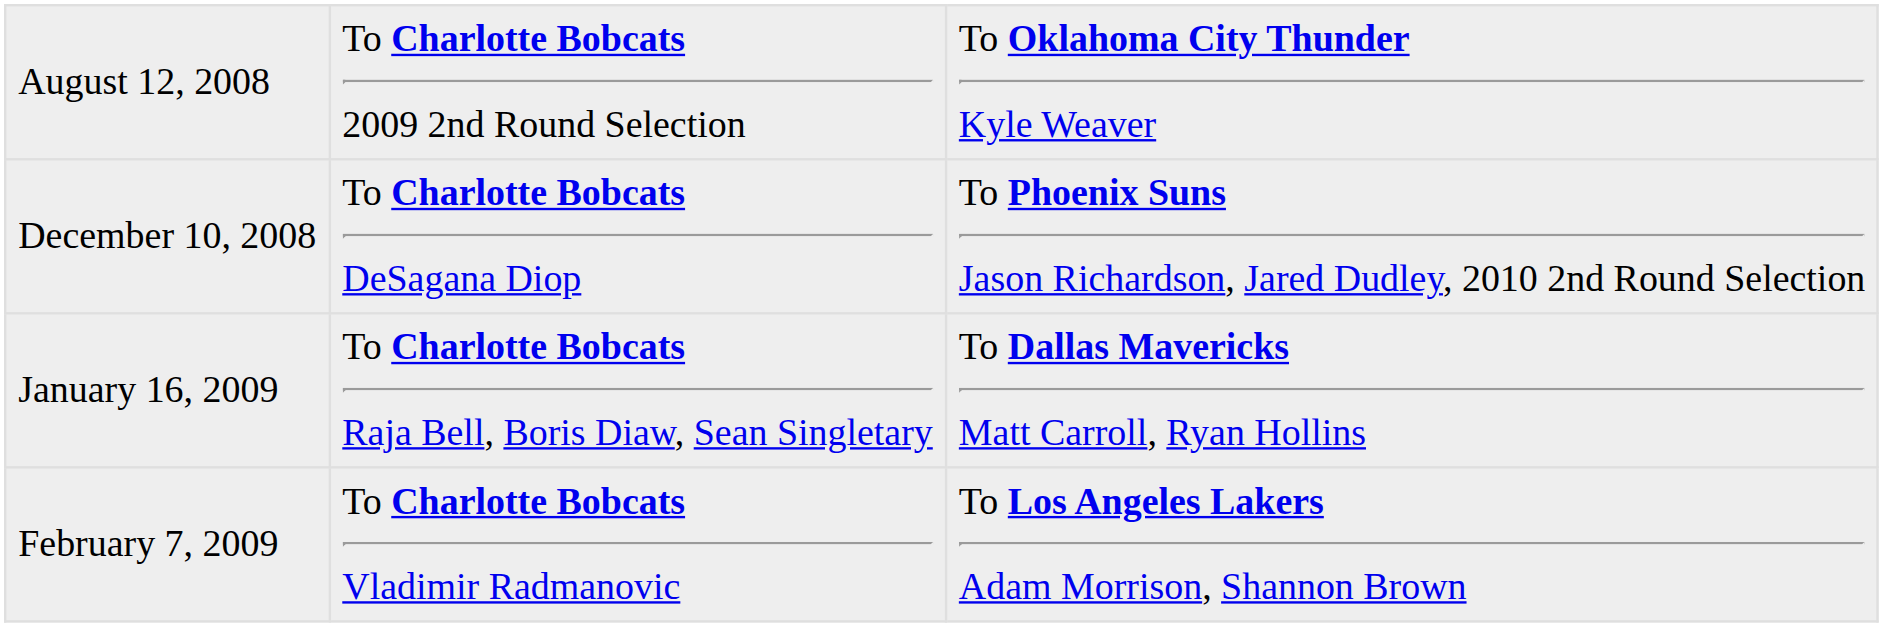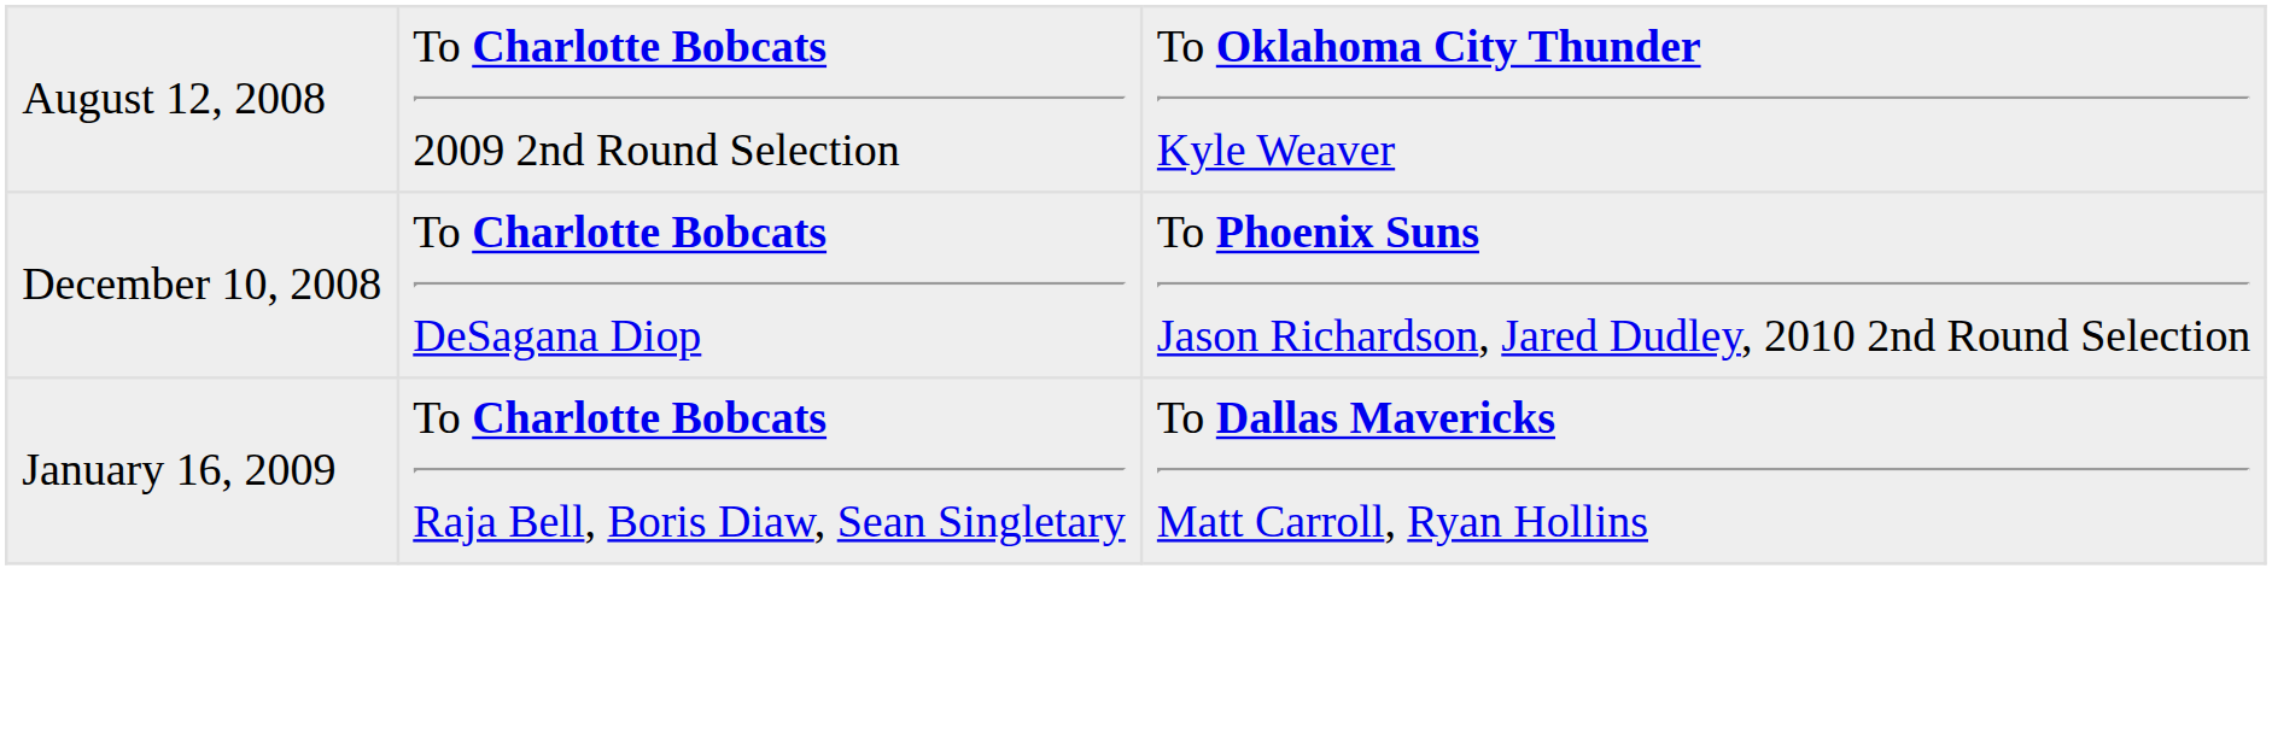- row: February 7, 2009 | To Charlotte Bobcats Vladimir Radmanovic | To Los Angeles Lakers Adam Morrison, Shannon Brown
